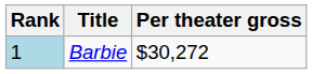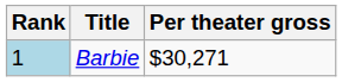Barbie | Per theater gross: $30,272 -> $30,271
